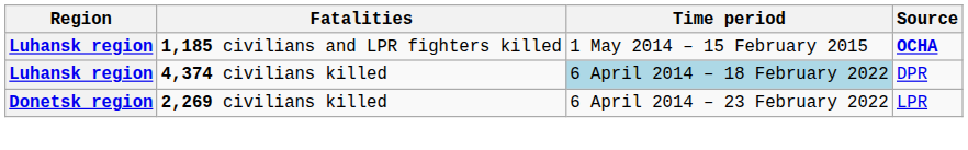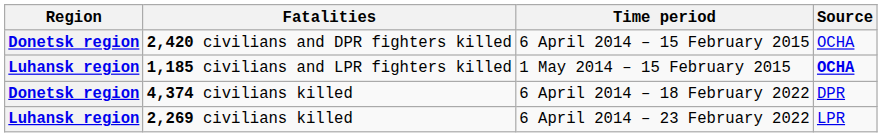+ row: Donetsk region | 2,420 civilians and DPR fighters killed | 6 April 2014 – 15 February 2015 | OCHA
4,374 civilians killed | Region: Luhansk region -> Donetsk region
4,374 civilians killed | Time period: lightblue background -> no background
2,269 civilians killed | Region: Donetsk region -> Luhansk region
